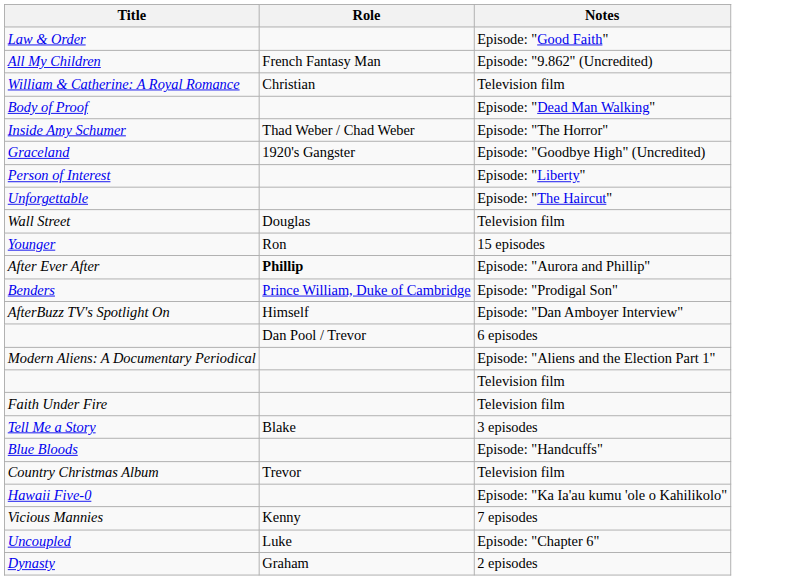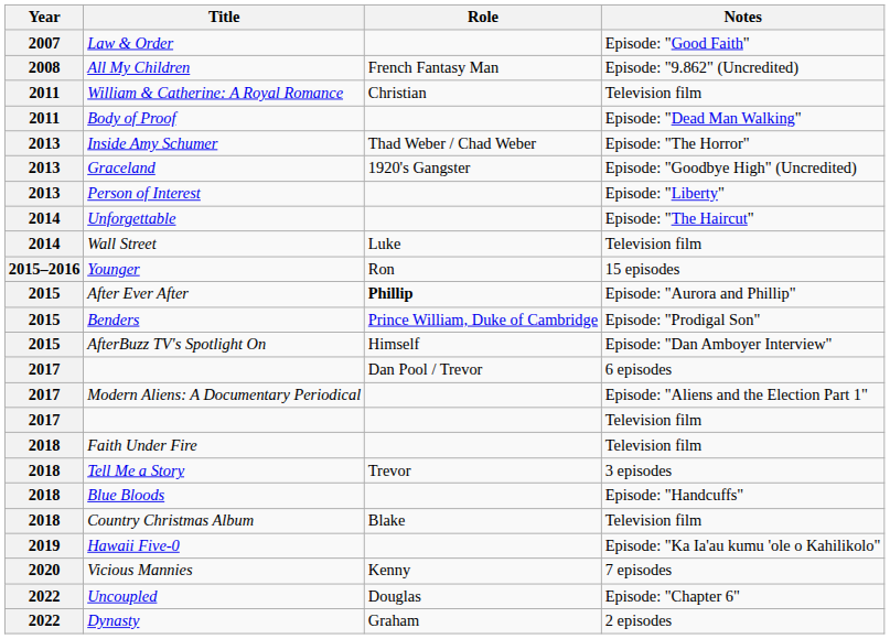+ column: Year | 2007 | 2008 | 2011 | 2011 | 2013 | 2013 | 2013 | 2014 | 2014 | 2015–2016 | 2015 | 2015 | 2015 | 2017 | 2017 | 2017 | 2018 | 2018 | 2018 | 2018 | 2019 | 2020 | 2022 | 2022
Wall Street | Role: Douglas -> Luke
Tell Me a Story | Role: Blake -> Trevor
Country Christmas Album | Role: Trevor -> Blake
Uncoupled | Role: Luke -> Douglas
